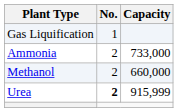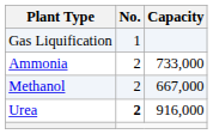Methanol | Capacity: 660,000 -> 667,000
Urea | Capacity: 915,999 -> 916,000
